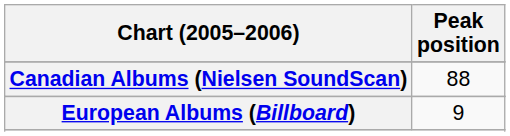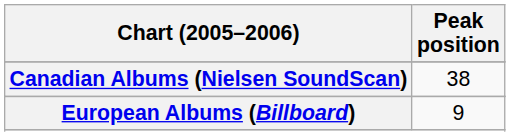Canadian Albums (Nielsen SoundScan) | Peak position: 88 -> 38
